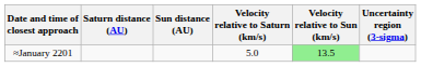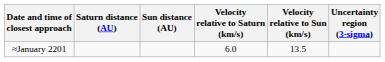≈January 2201 | Velocity relative to Saturn (km/s): 5.0 -> 6.0
≈January 2201 | Velocity relative to Sun (km/s): lightgreen background -> no background
